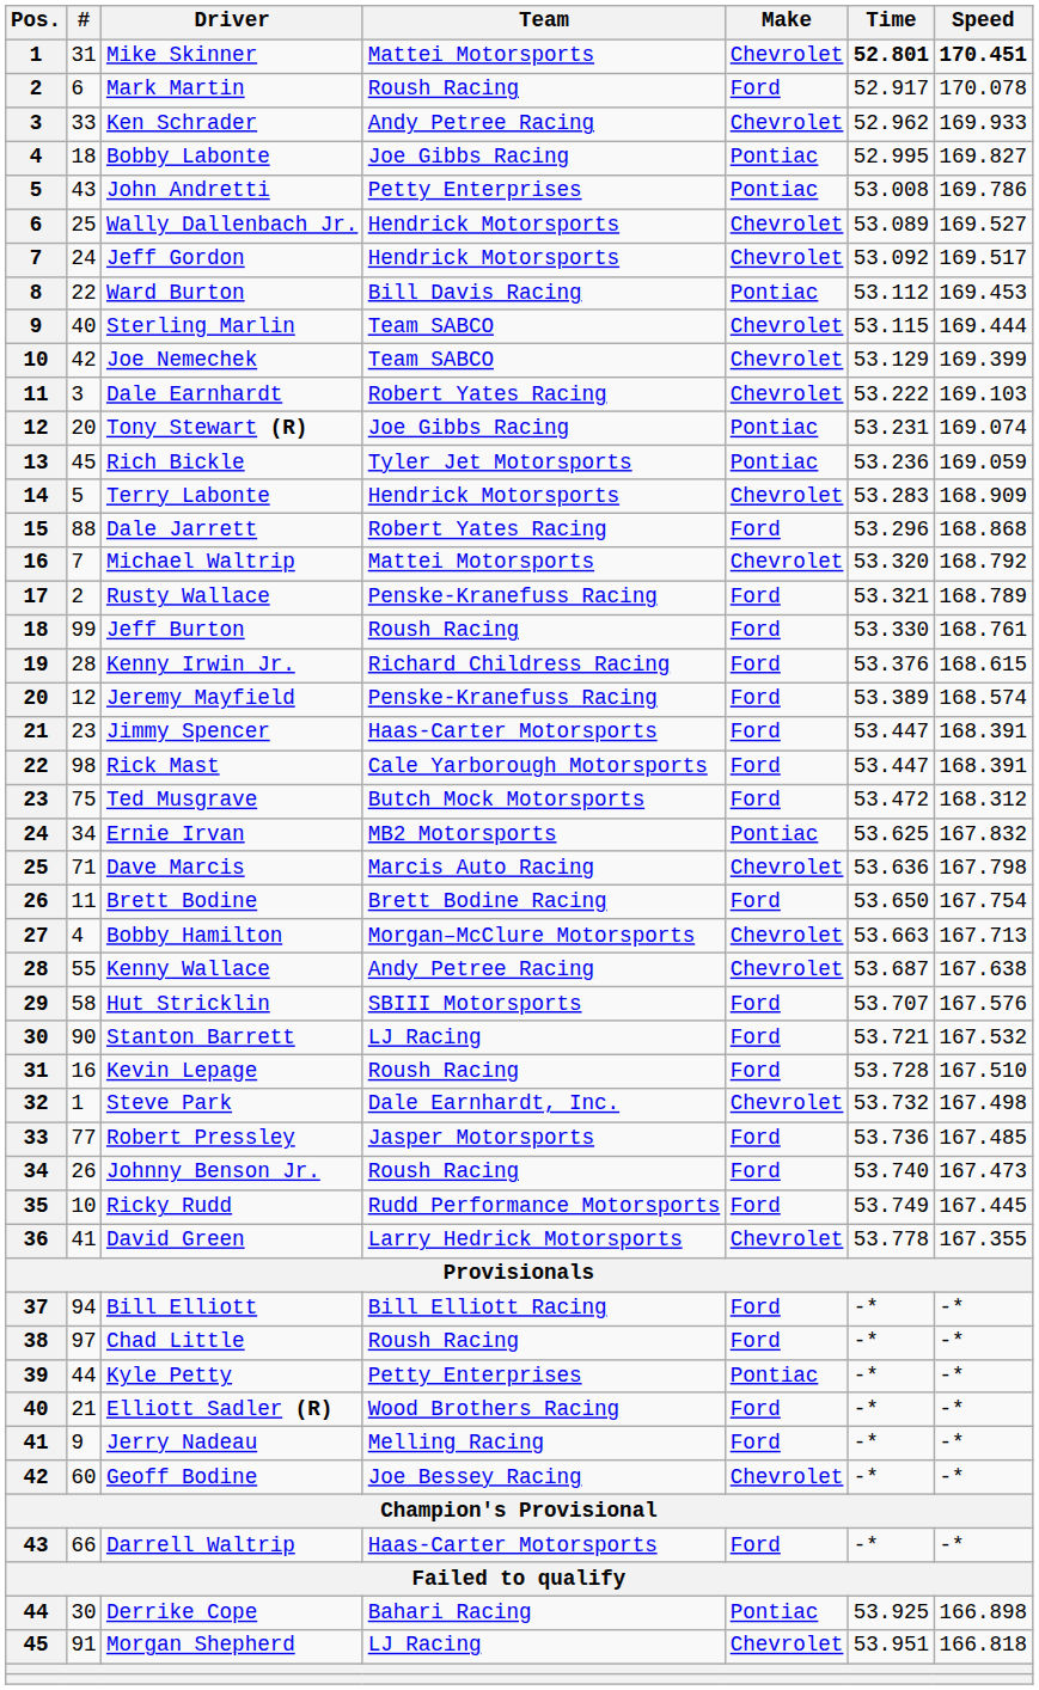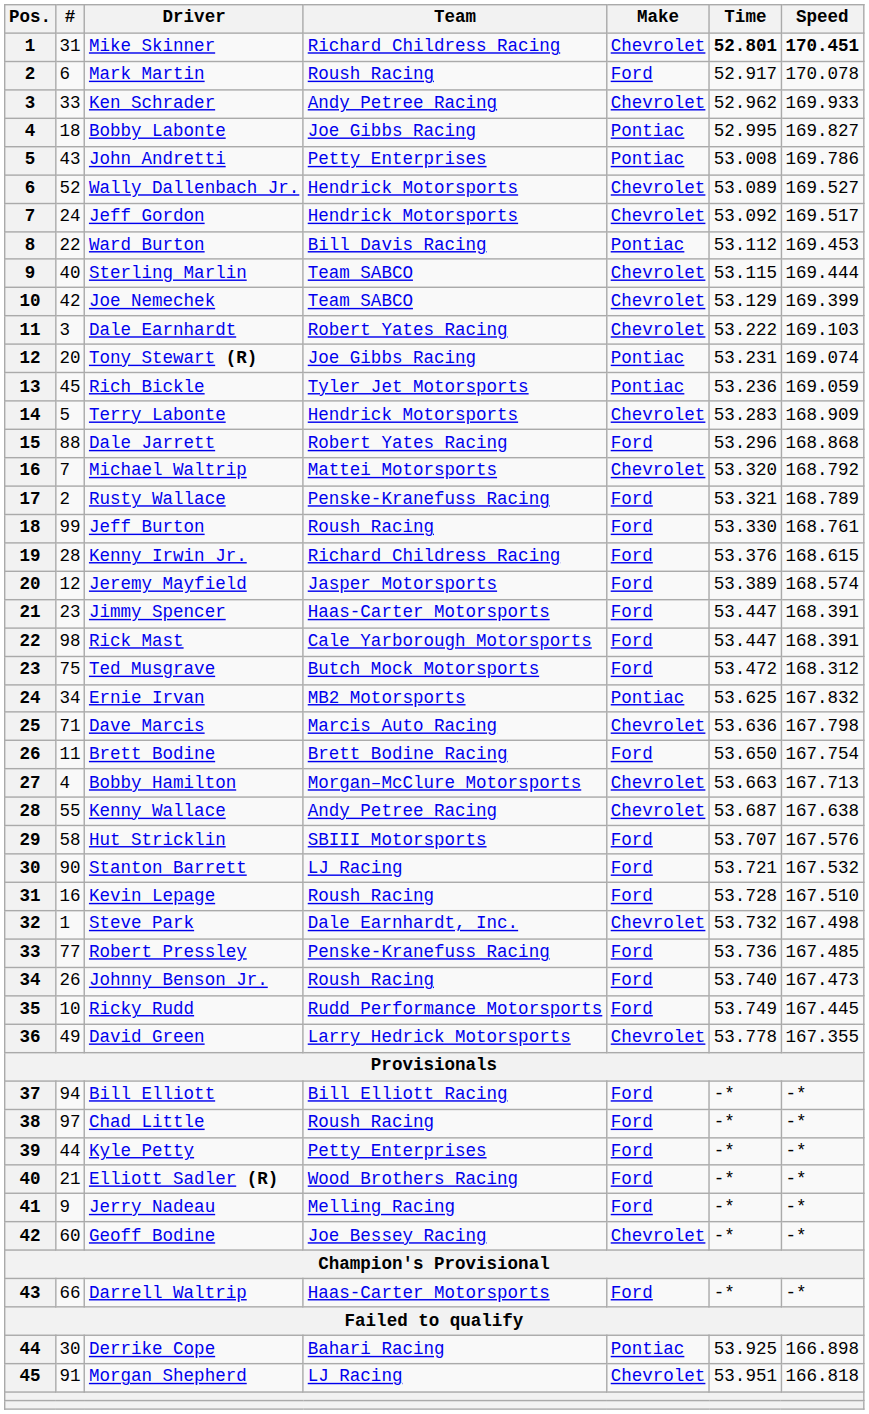Mike Skinner | Team: Mattei Motorsports -> Richard Childress Racing
Wally Dallenbach Jr. | #: 25 -> 52
Jeremy Mayfield | Team: Penske-Kranefuss Racing -> Jasper Motorsports
Robert Pressley | Team: Jasper Motorsports -> Penske-Kranefuss Racing
David Green | #: 41 -> 49
Kyle Petty | Make: Pontiac -> Ford
